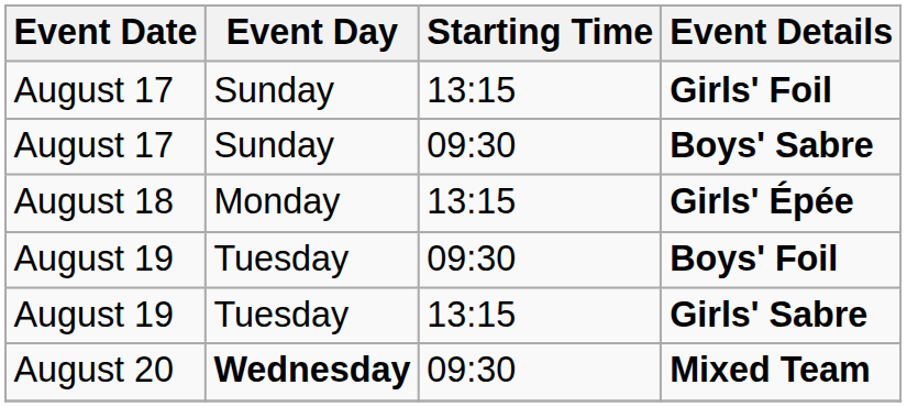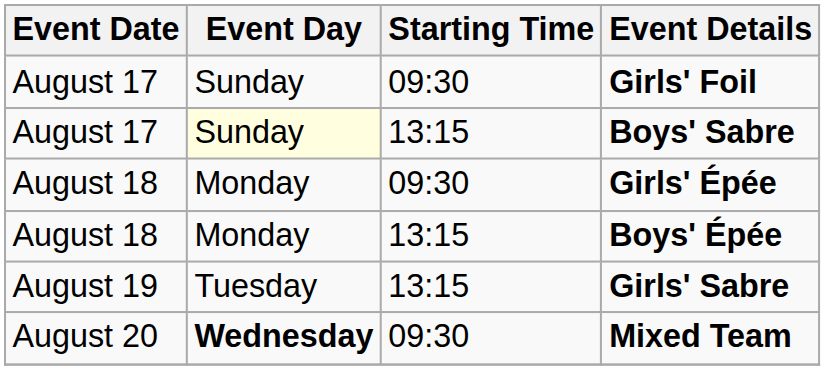Girls' Foil | Starting Time: 13:15 -> 09:30
Boys' Sabre | Event Day: no background -> lightyellow background
Boys' Sabre | Starting Time: 09:30 -> 13:15
Girls' Épée | Starting Time: 13:15 -> 09:30
+ row: August 18 | Monday | 13:15 | Boys' Épée
- row: August 19 | Tuesday | 09:30 | Boys' Foil
